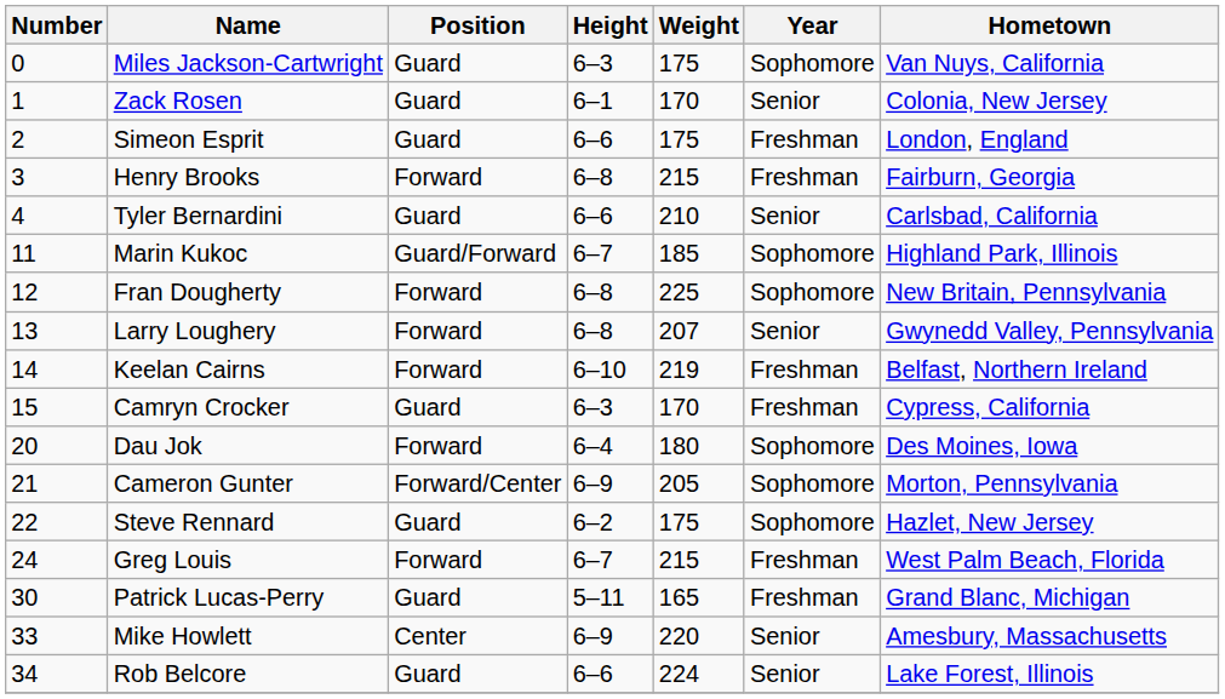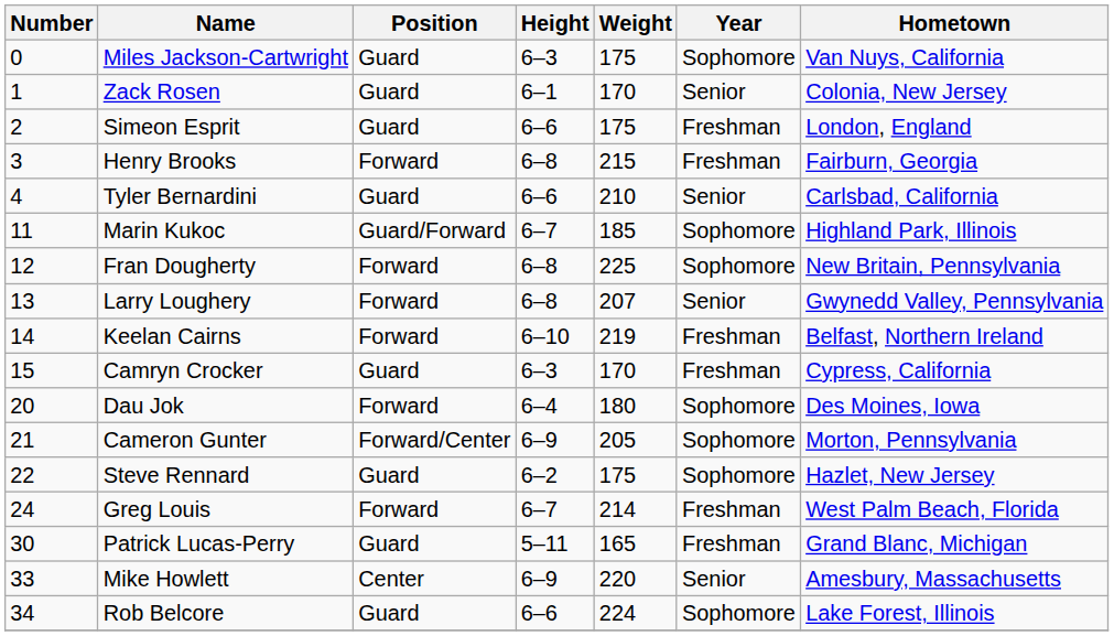Greg Louis | Weight: 215 -> 214
Rob Belcore | Year: Senior -> Sophomore
